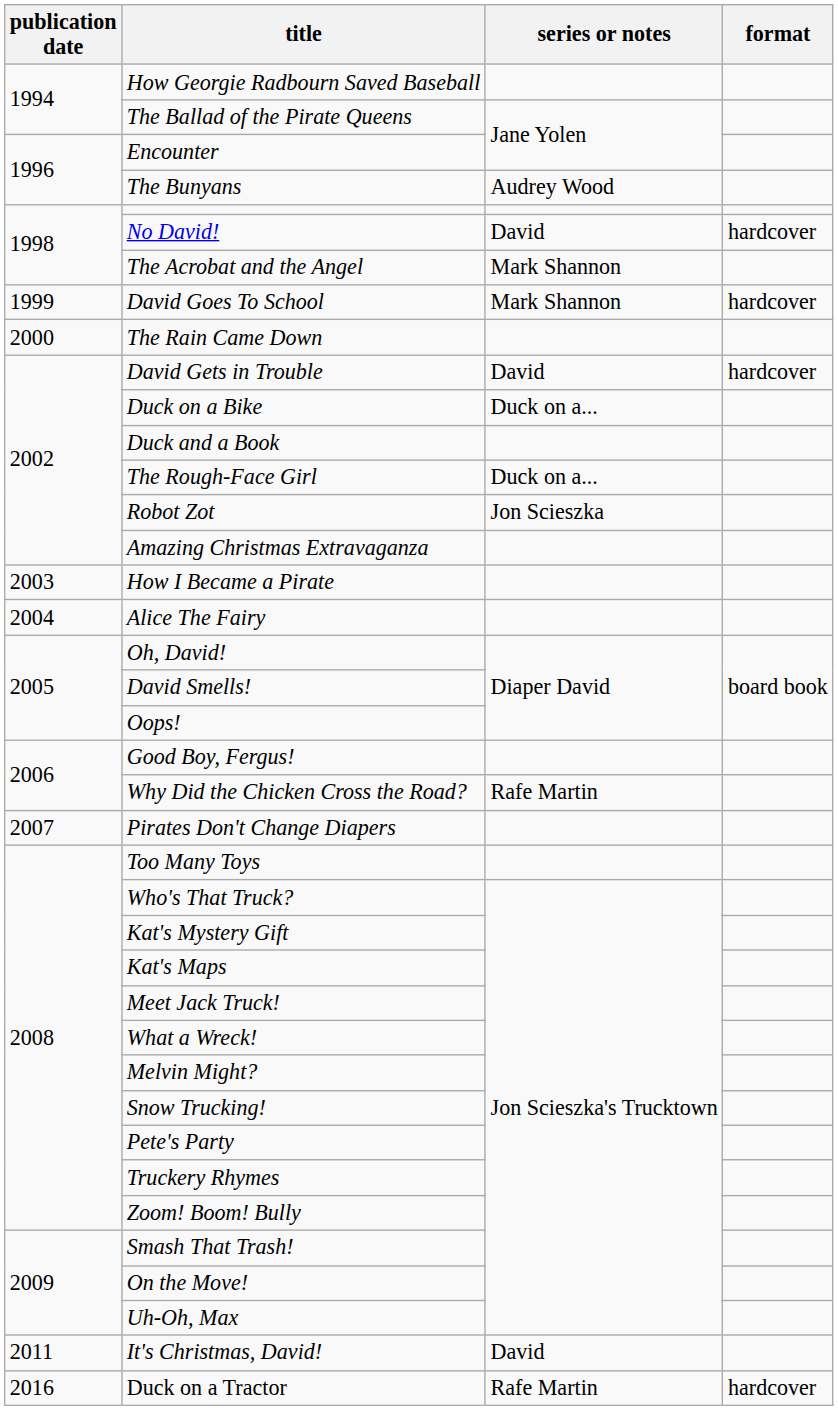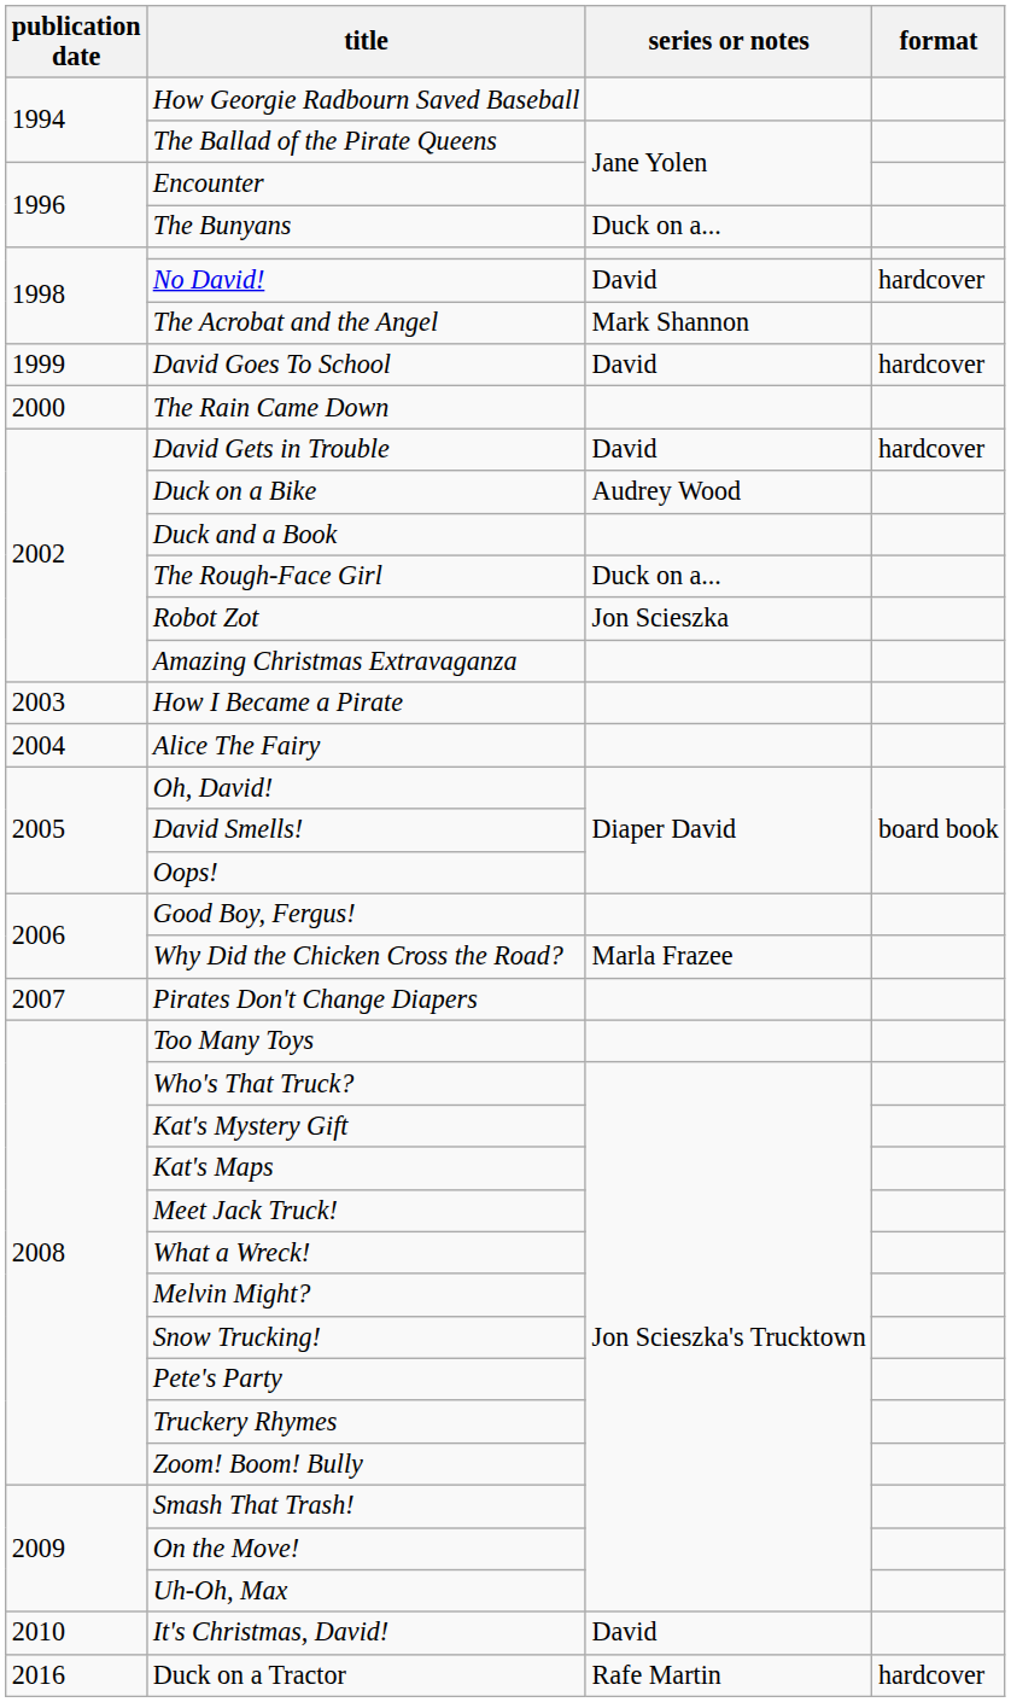The Bunyans | series or notes: Audrey Wood -> Duck on a...
David Goes To School | series or notes: Mark Shannon -> David
Duck on a Bike | series or notes: Duck on a... -> Audrey Wood
Why Did the Chicken Cross the Road? | series or notes: Rafe Martin -> Marla Frazee
It's Christmas, David! | publication date: 2011 -> 2010
